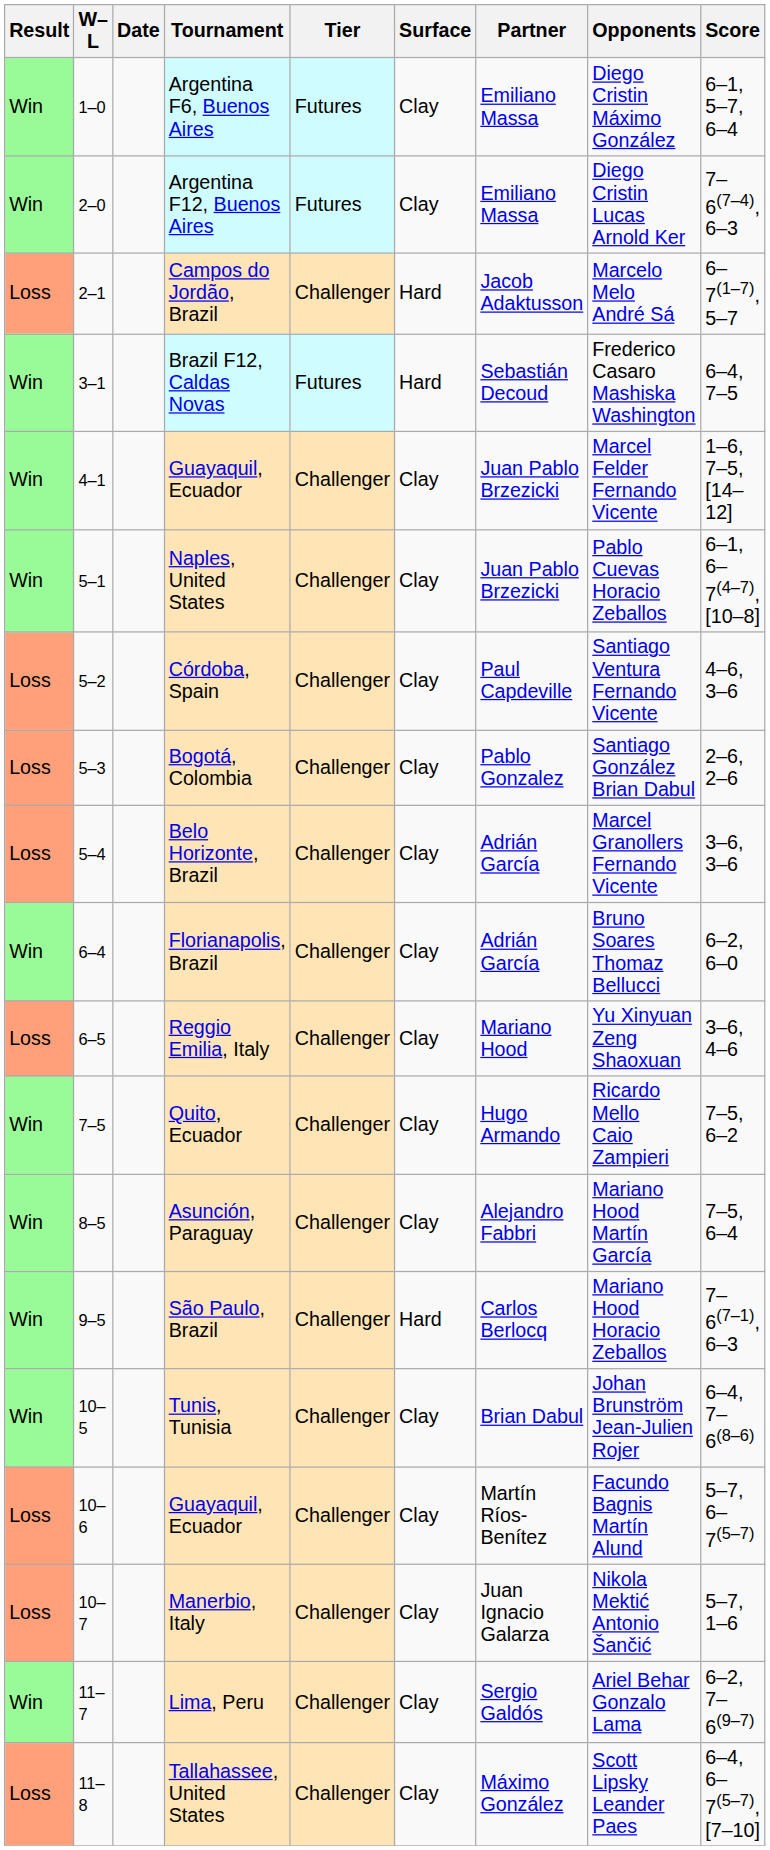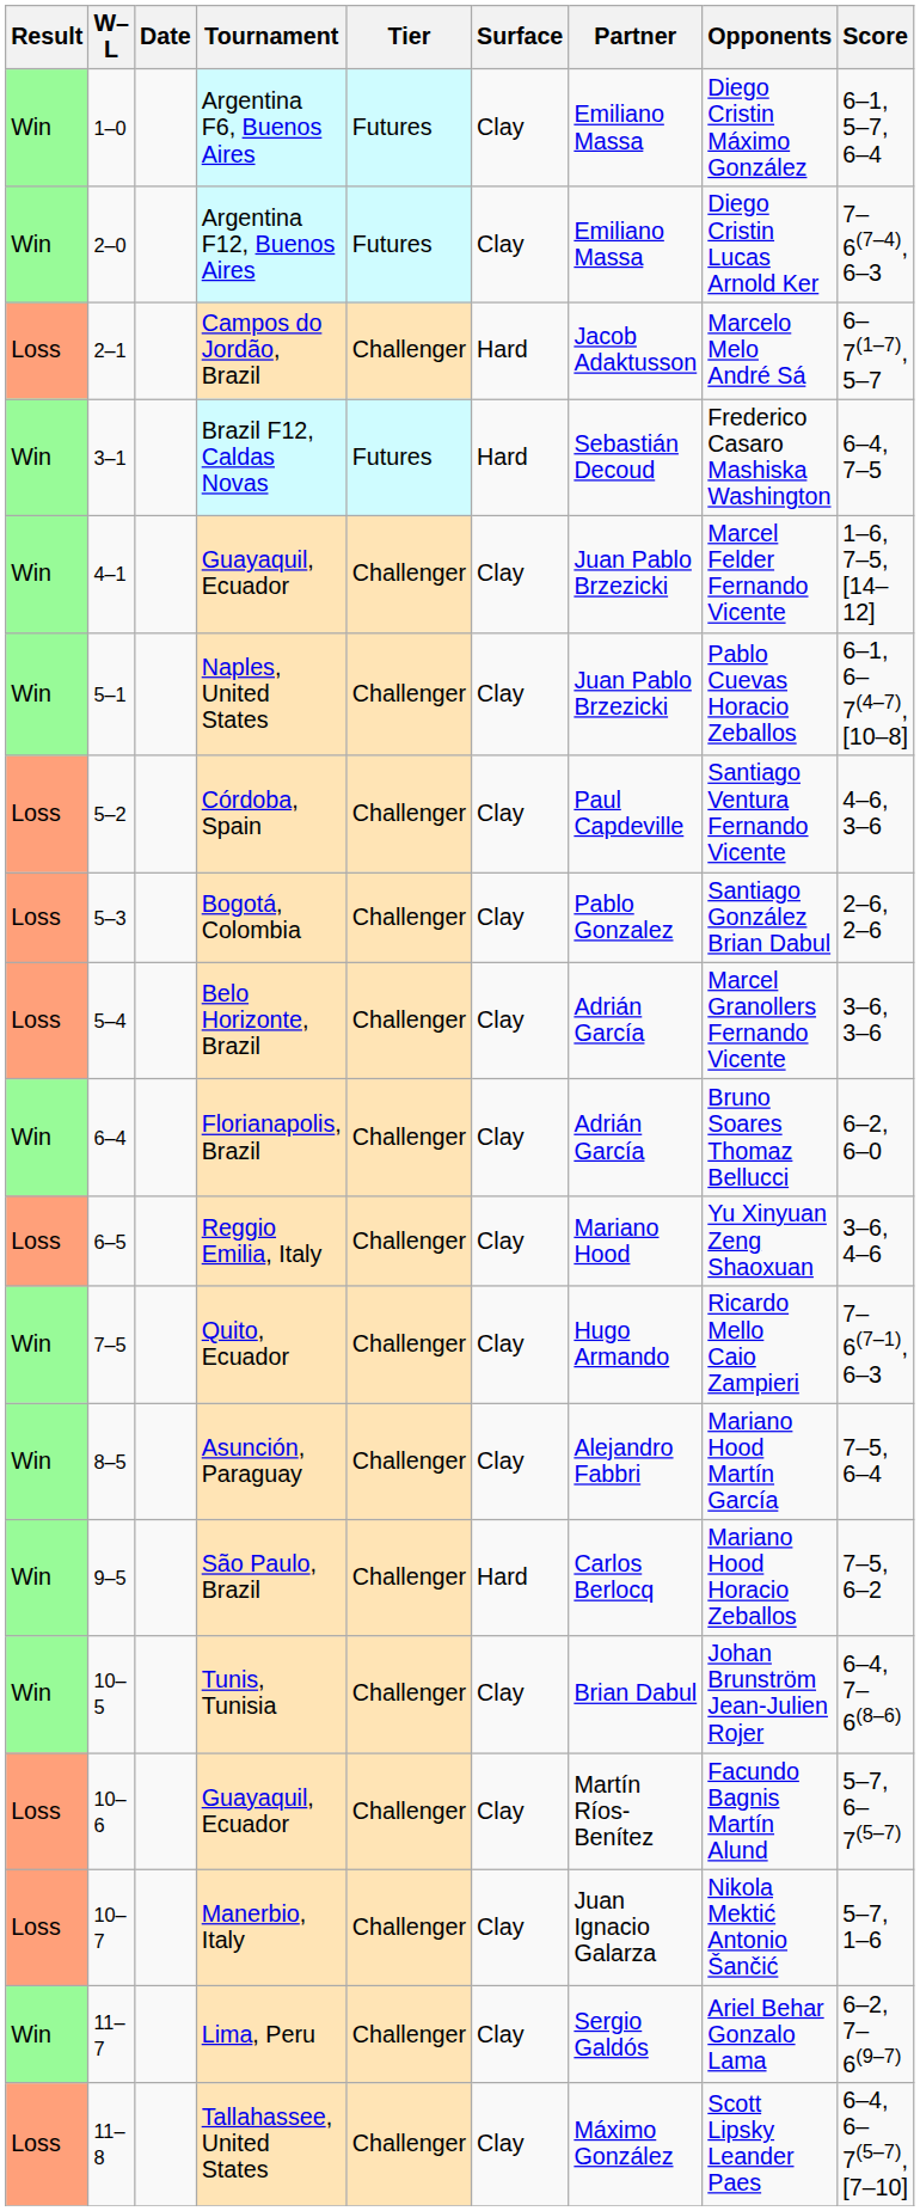Quito, Ecuador | Score: 7–5, 6–2 -> 7–6(7–1), 6–3
São Paulo, Brazil | Score: 7–6(7–1), 6–3 -> 7–5, 6–2
